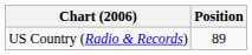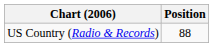US Country (Radio & Records) | Position: 89 -> 88
